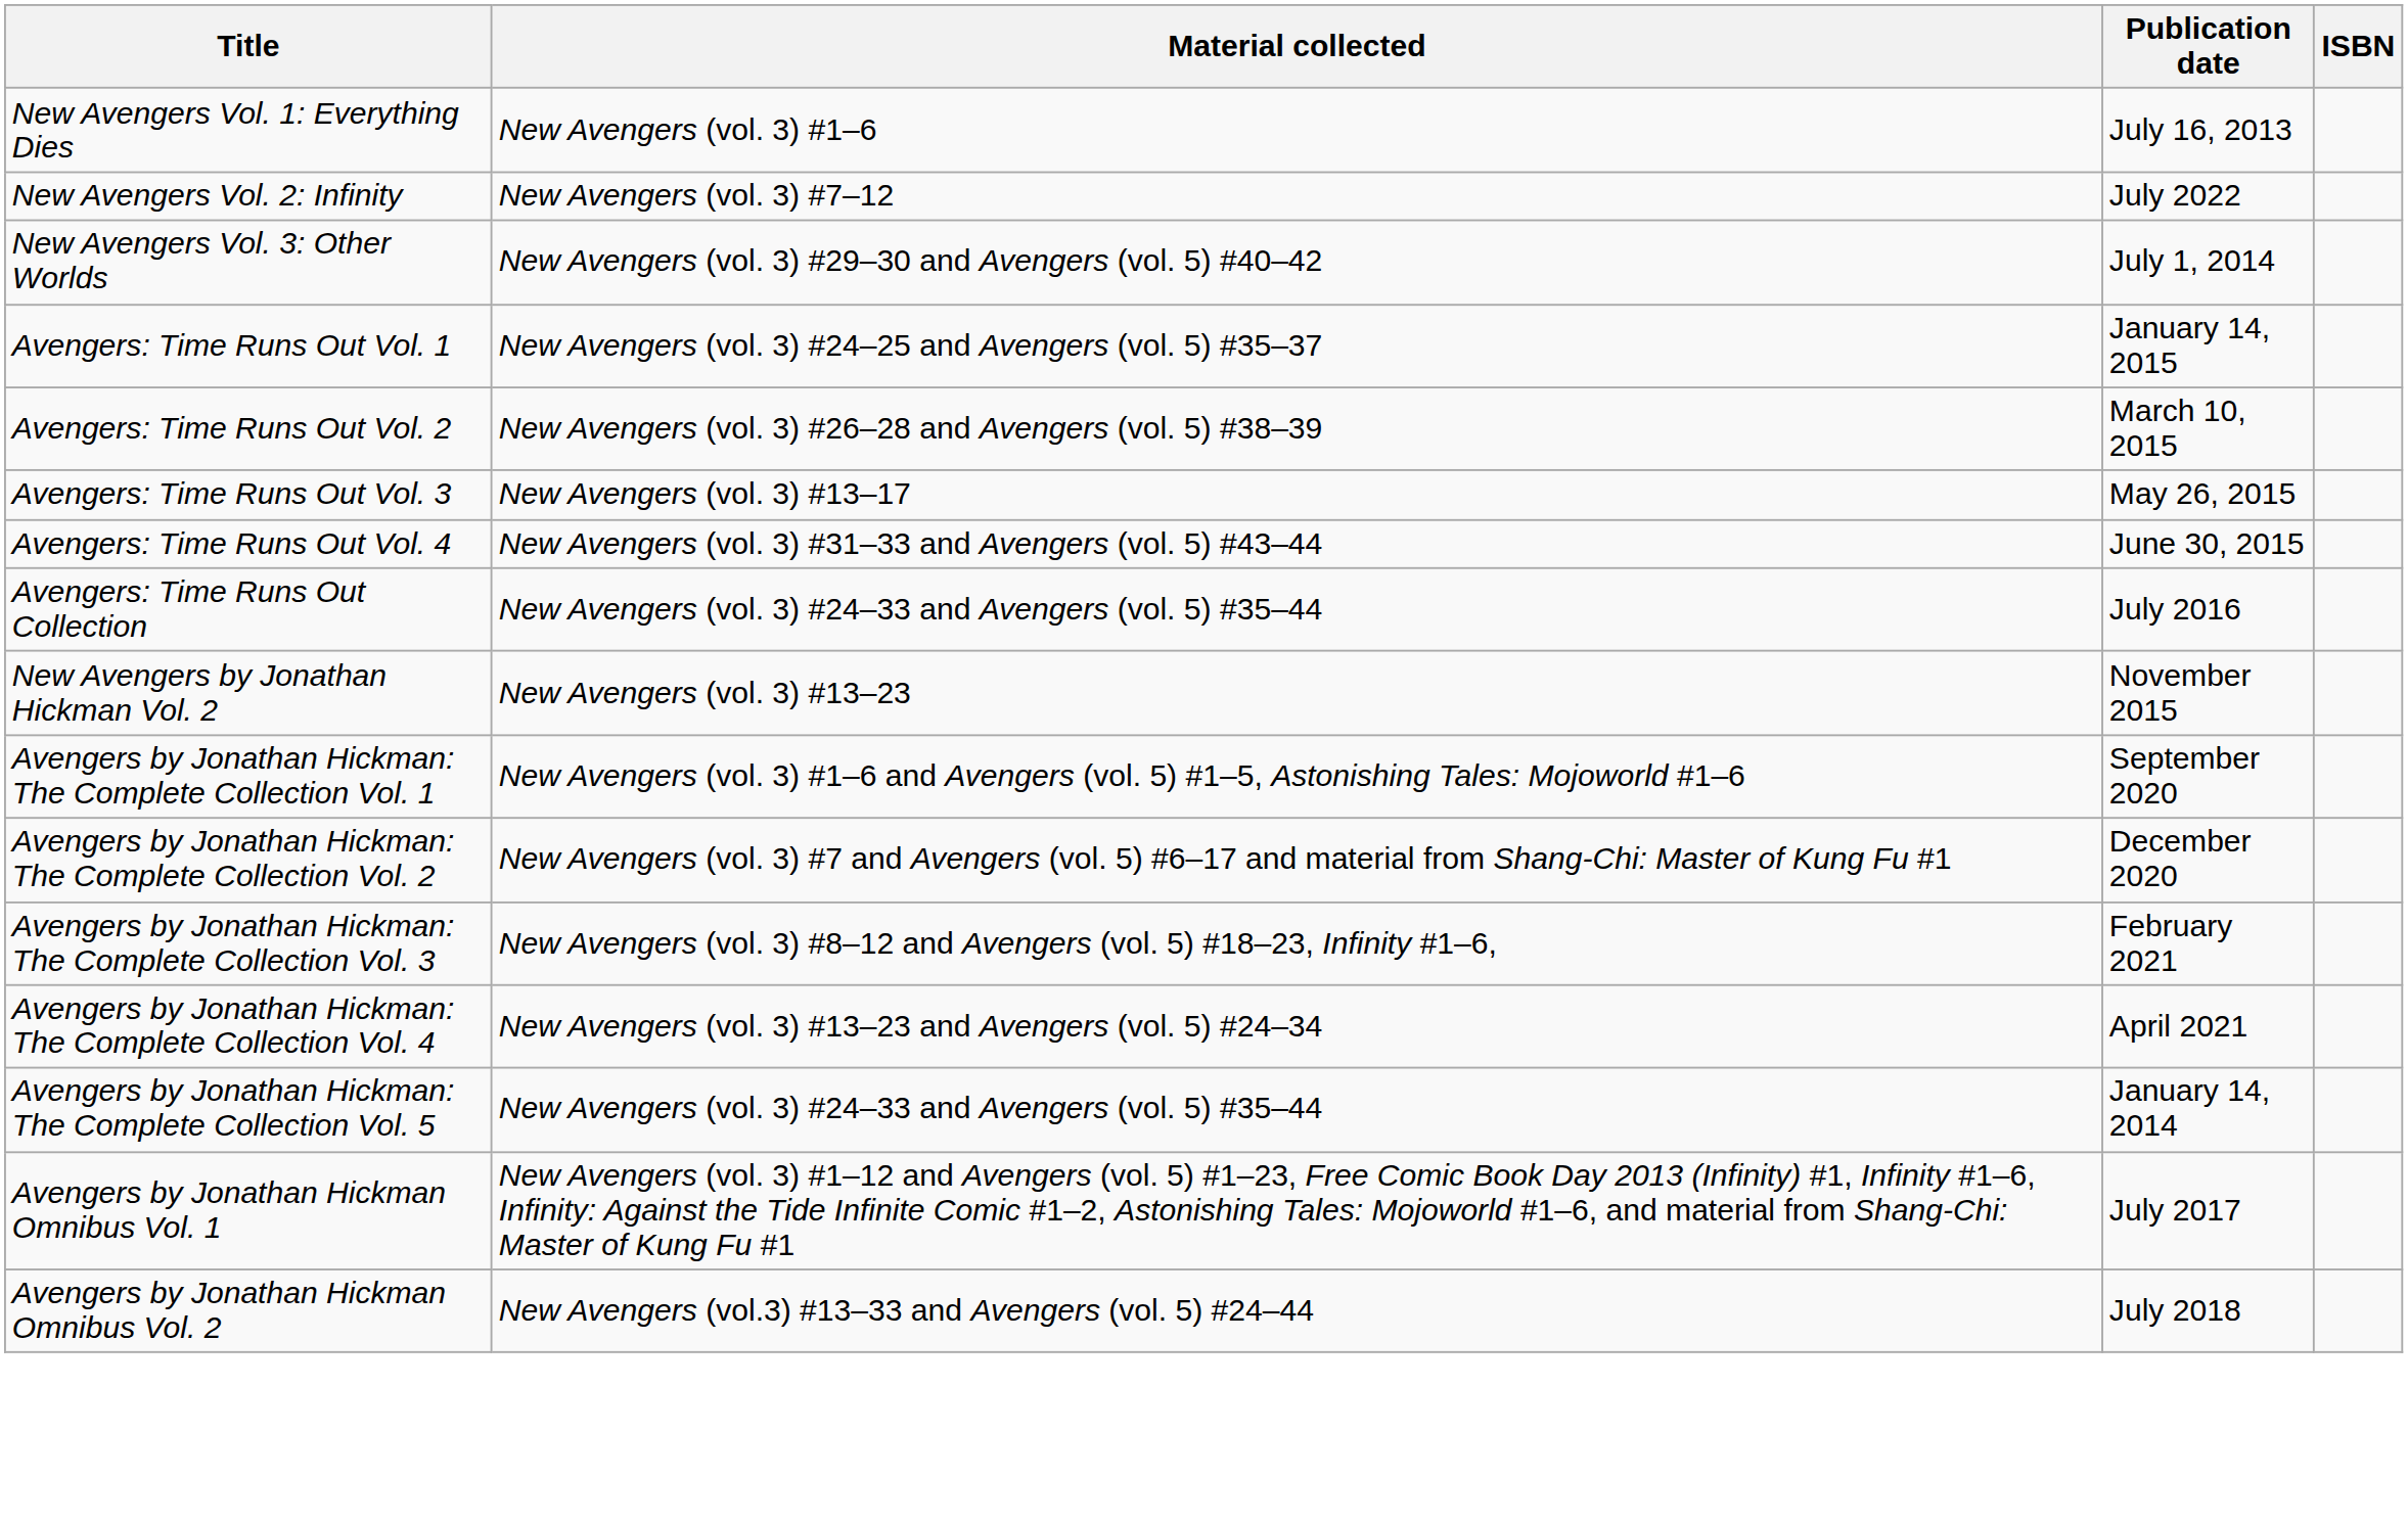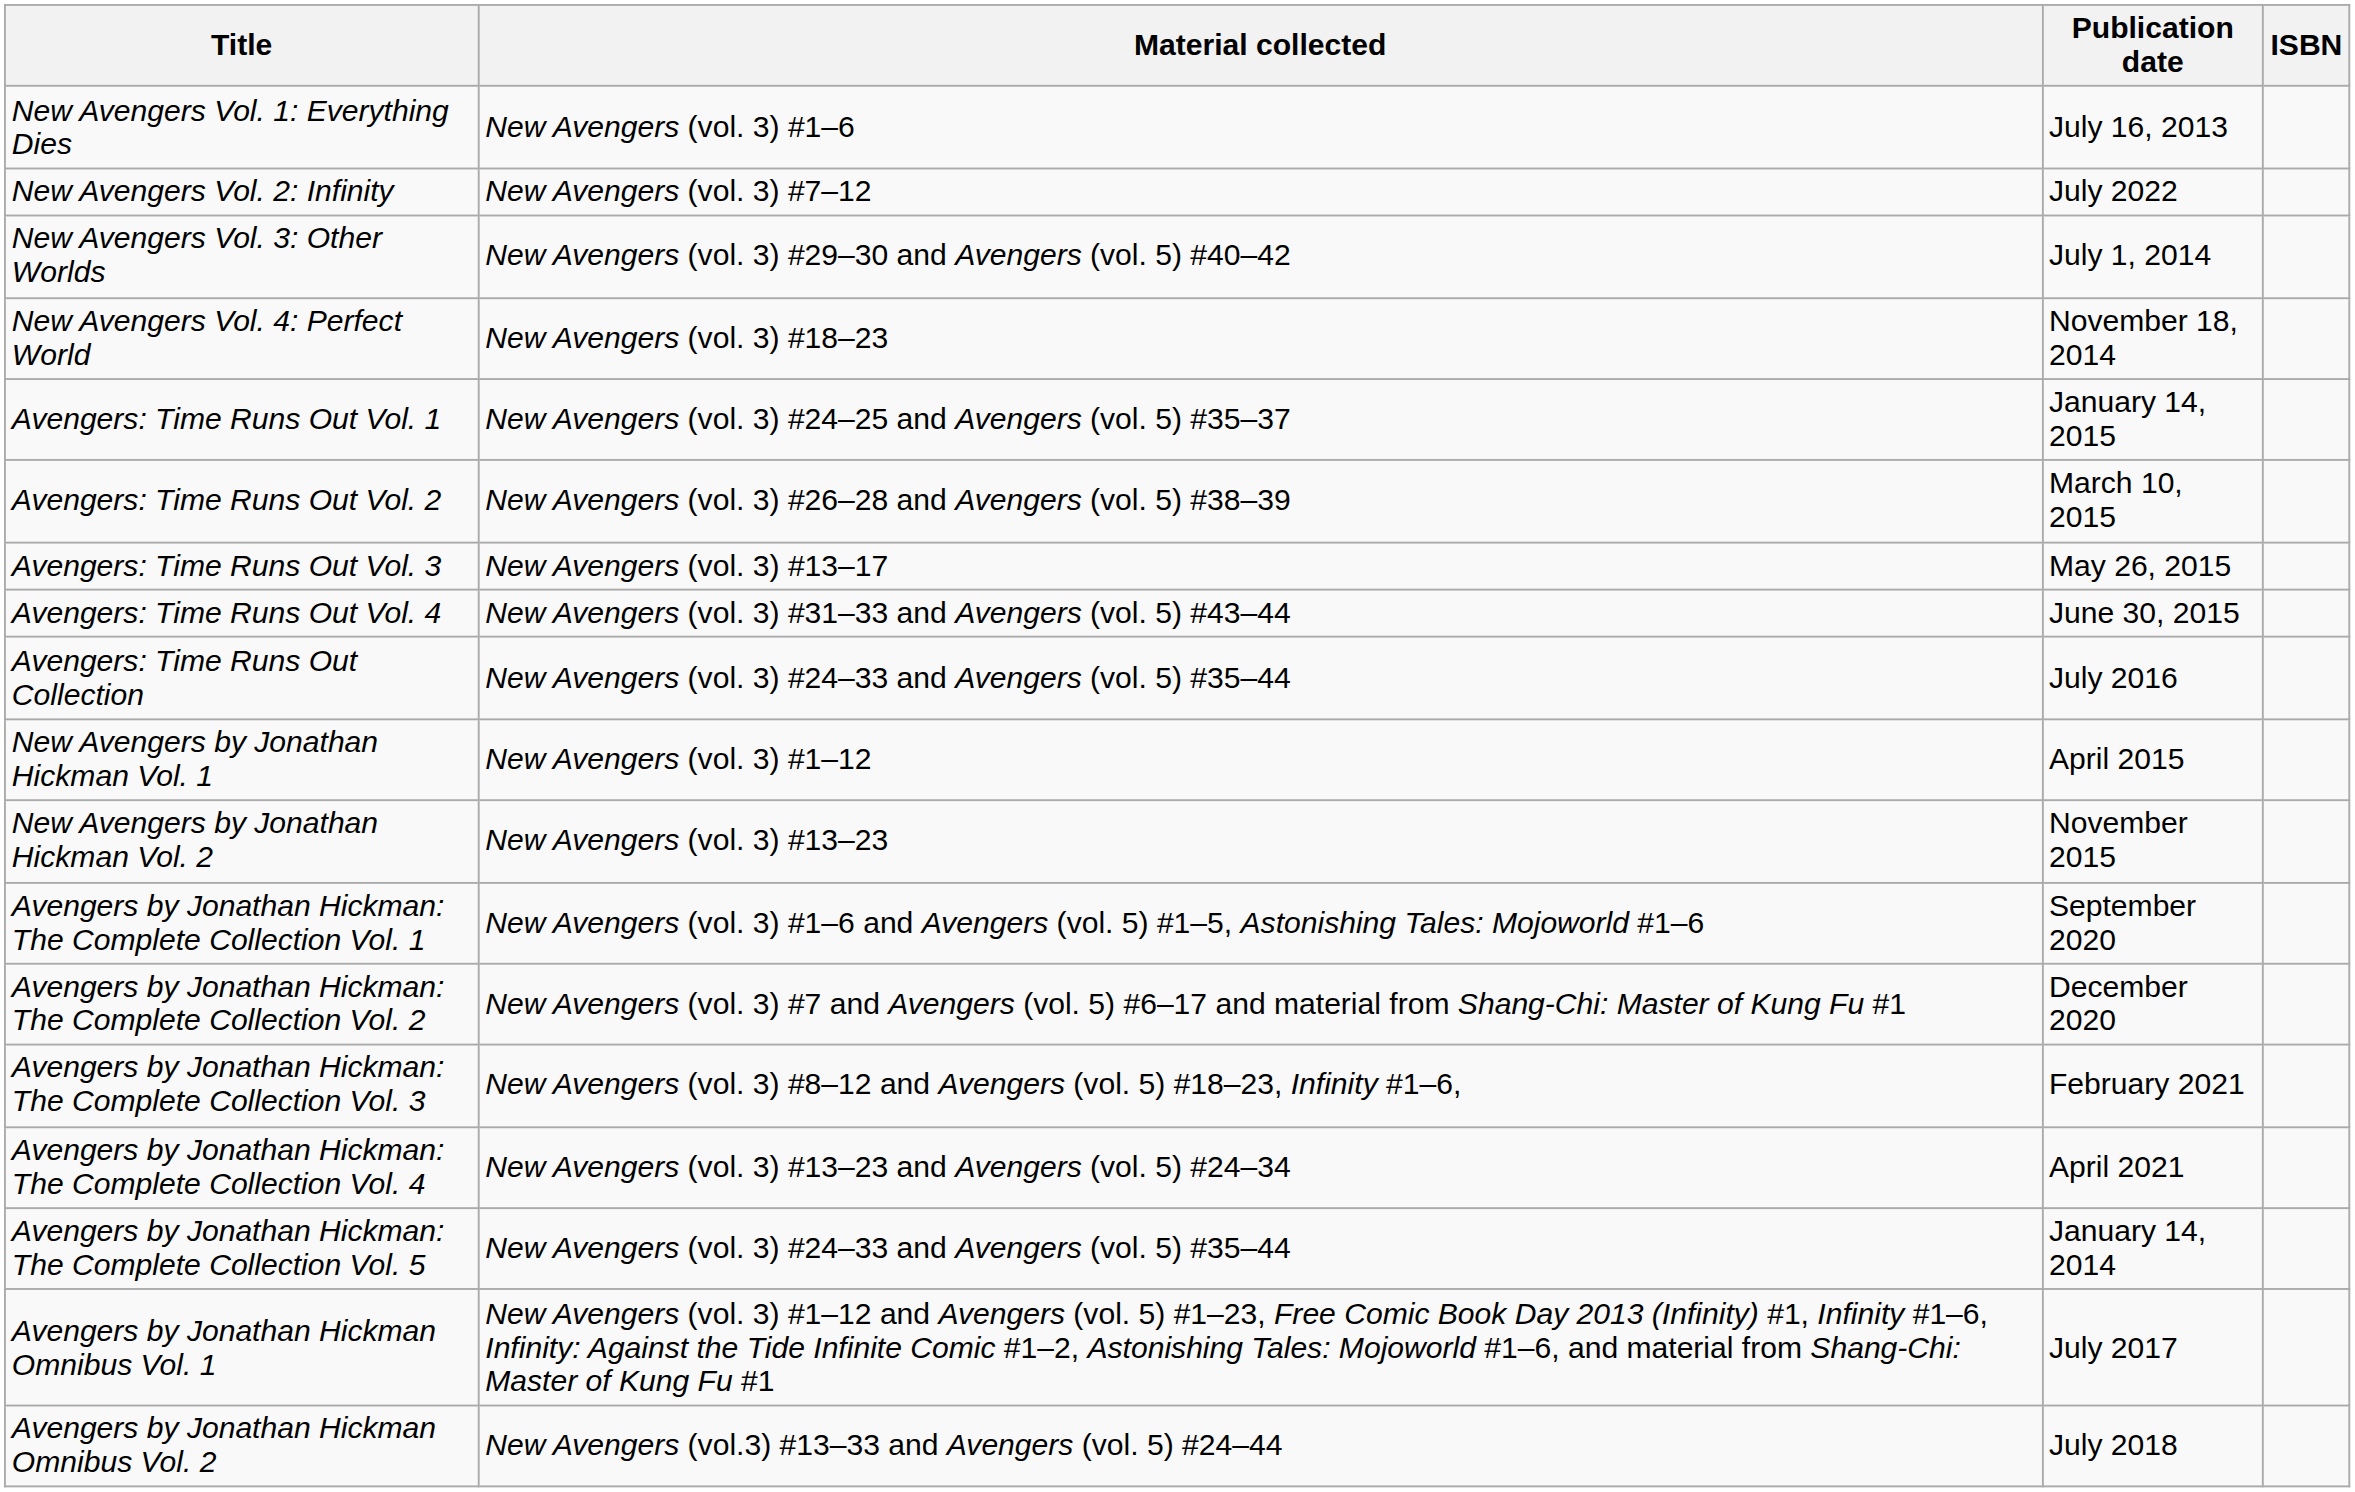+ row: New Avengers Vol. 4: Perfect World | New Avengers (vol. 3) #18–23 | November 18, 2014
+ row: New Avengers by Jonathan Hickman Vol. 1 | New Avengers (vol. 3) #1–12 | April 2015
